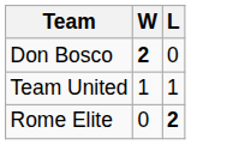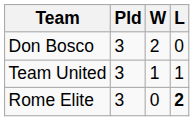+ column: Pld | 3 | 3 | 3
Don Bosco | W: bold -> normal
